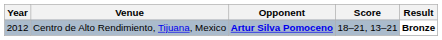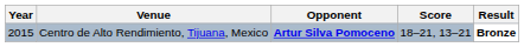Centro de Alto Rendimiento, Tijuana, Mexico | Year: 2012 -> 2015
